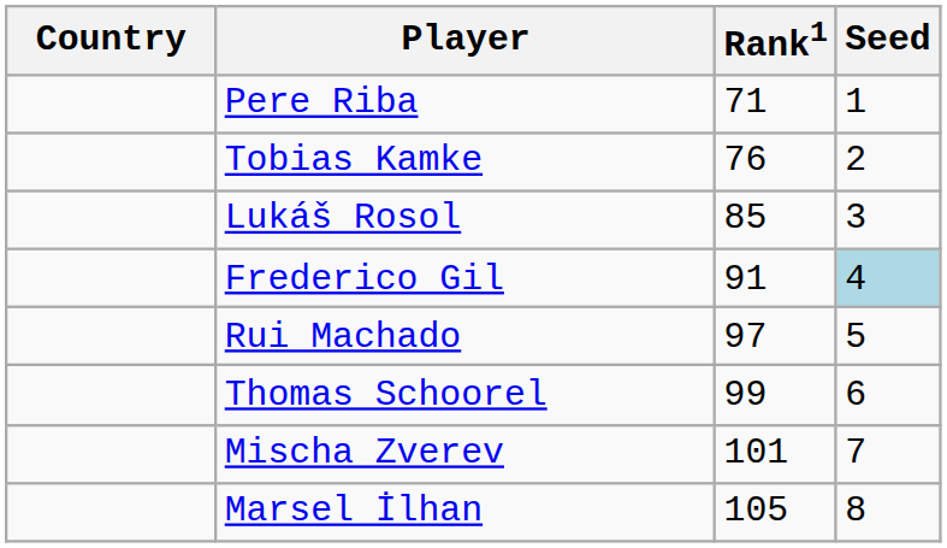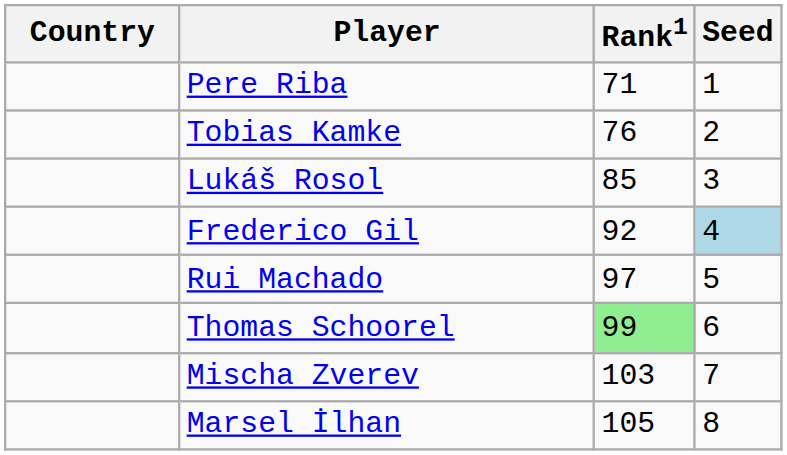Frederico Gil | Rank1: 91 -> 92
Thomas Schoorel | Rank1: no background -> lightgreen background
Mischa Zverev | Rank1: 101 -> 103
